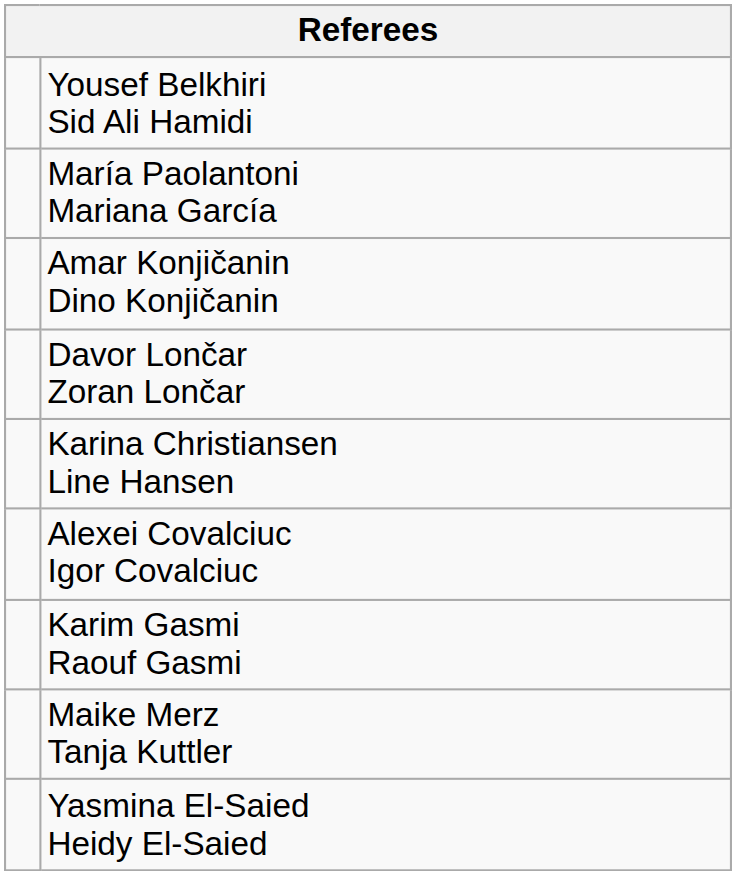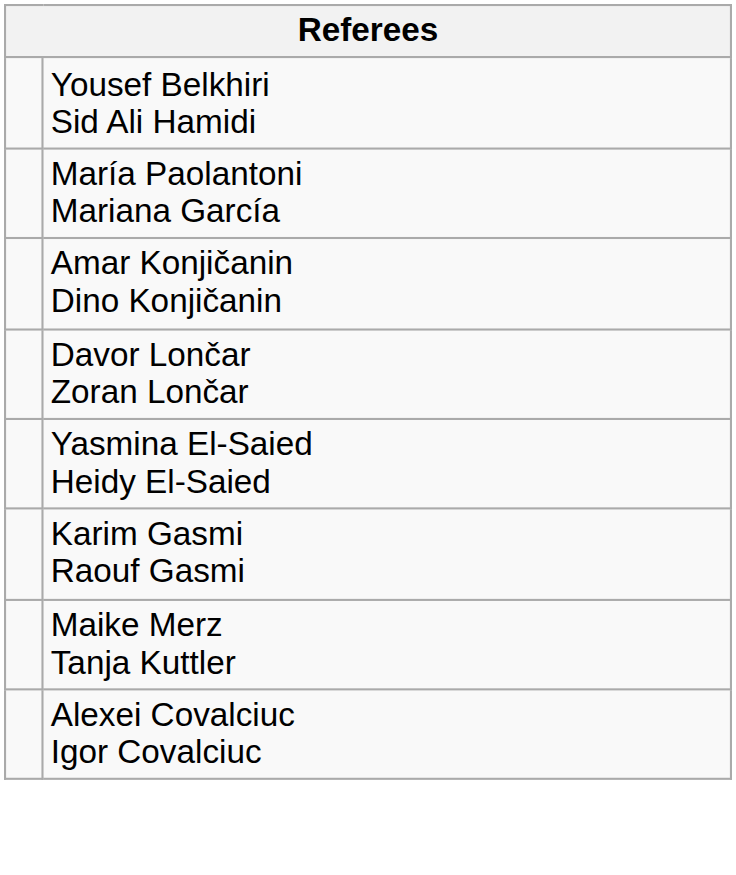- row: Karina Christiansen Line Hansen
rows swapped: Yasmina El-Saied Heidy El-Saied <-> Alexei Covalciuc Igor Covalciuc
